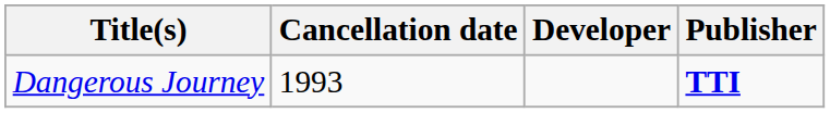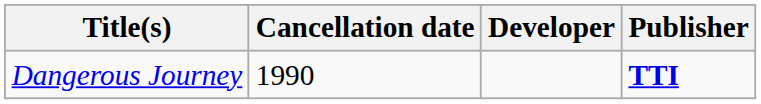Dangerous Journey | Cancellation date: 1993 -> 1990
